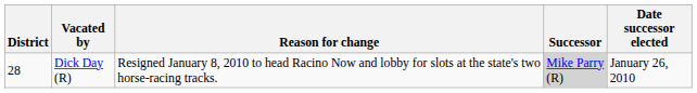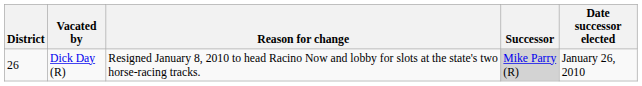Dick Day (R) | District: 28 -> 26
